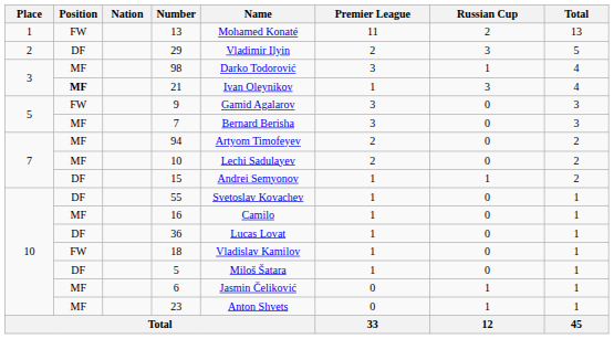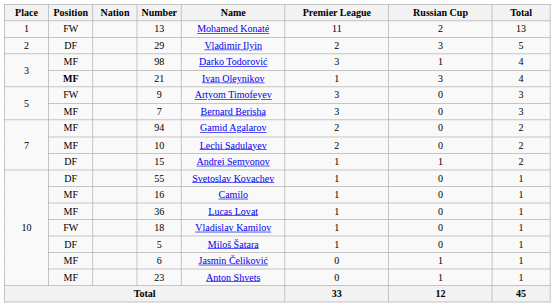9 | Name: Gamid Agalarov -> Artyom Timofeyev
94 | Name: Artyom Timofeyev -> Gamid Agalarov
36 | Position: DF -> MF
